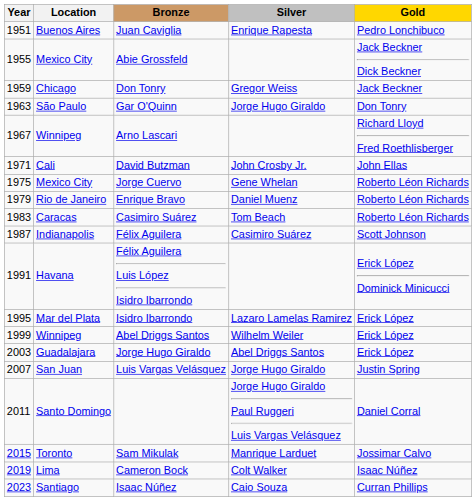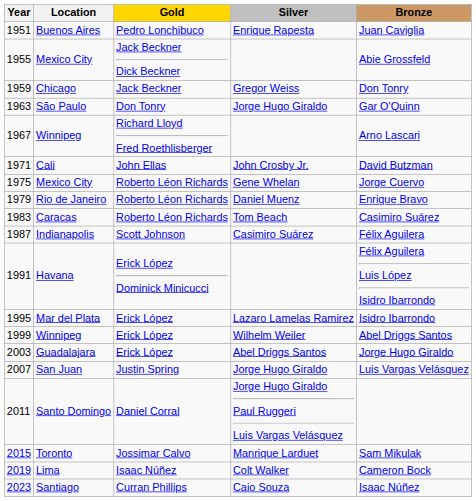columns swapped: Gold <-> Bronze
